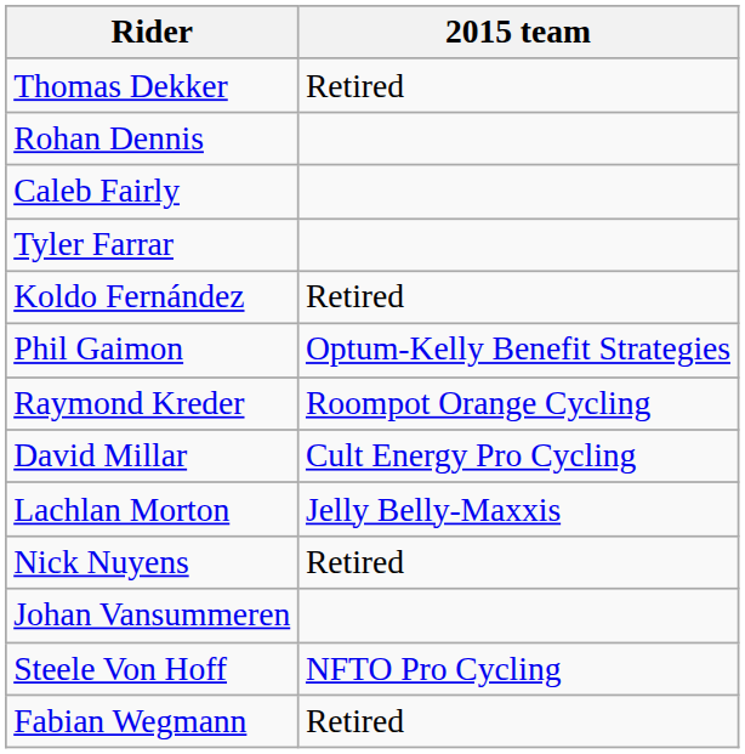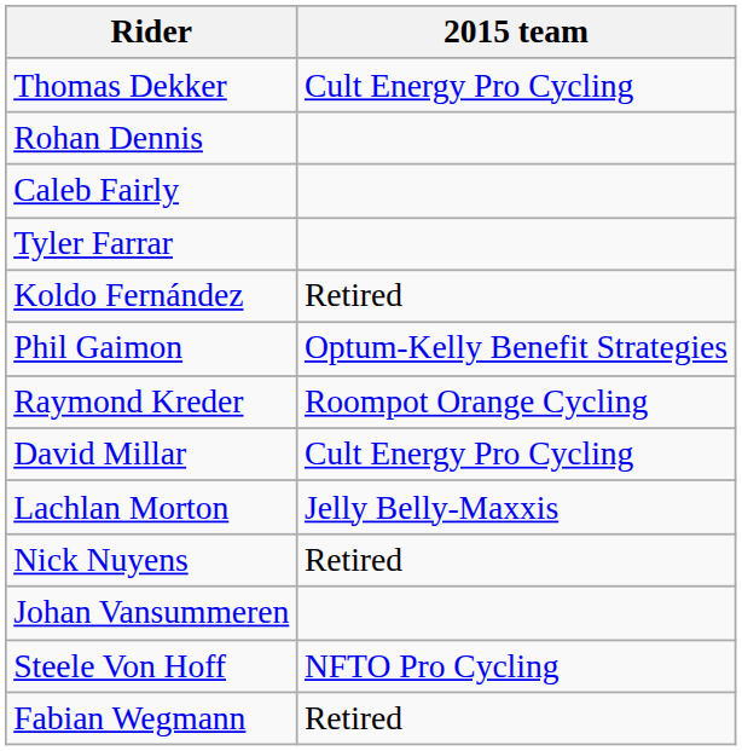Thomas Dekker | 2015 team: Retired -> Cult Energy Pro Cycling
